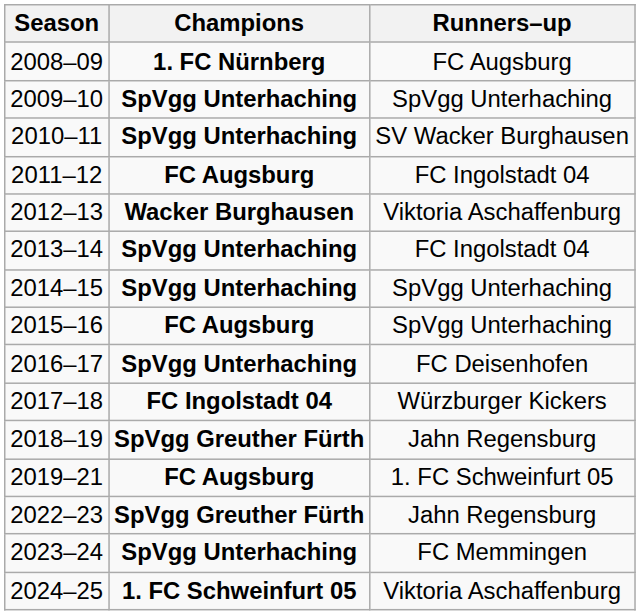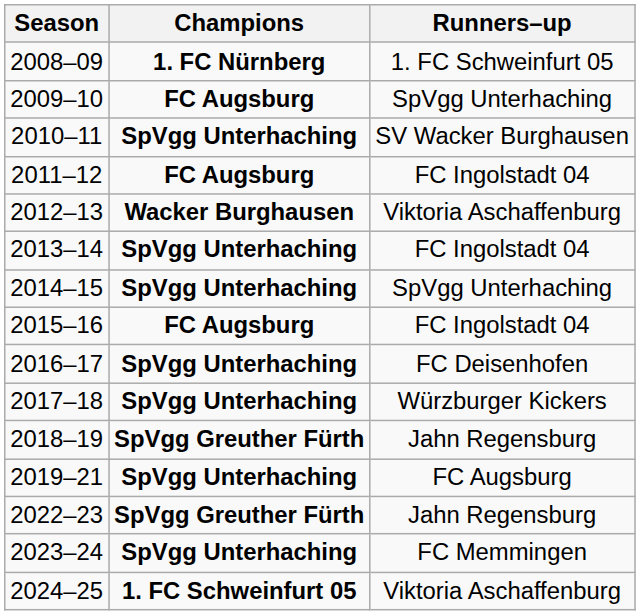2008–09 | Runners–up: FC Augsburg -> 1. FC Schweinfurt 05
2009–10 | Champions: SpVgg Unterhaching -> FC Augsburg
2015–16 | Runners–up: SpVgg Unterhaching -> FC Ingolstadt 04
2017–18 | Champions: FC Ingolstadt 04 -> SpVgg Unterhaching
2019–21 | Champions: FC Augsburg -> SpVgg Unterhaching
2019–21 | Runners–up: 1. FC Schweinfurt 05 -> FC Augsburg
